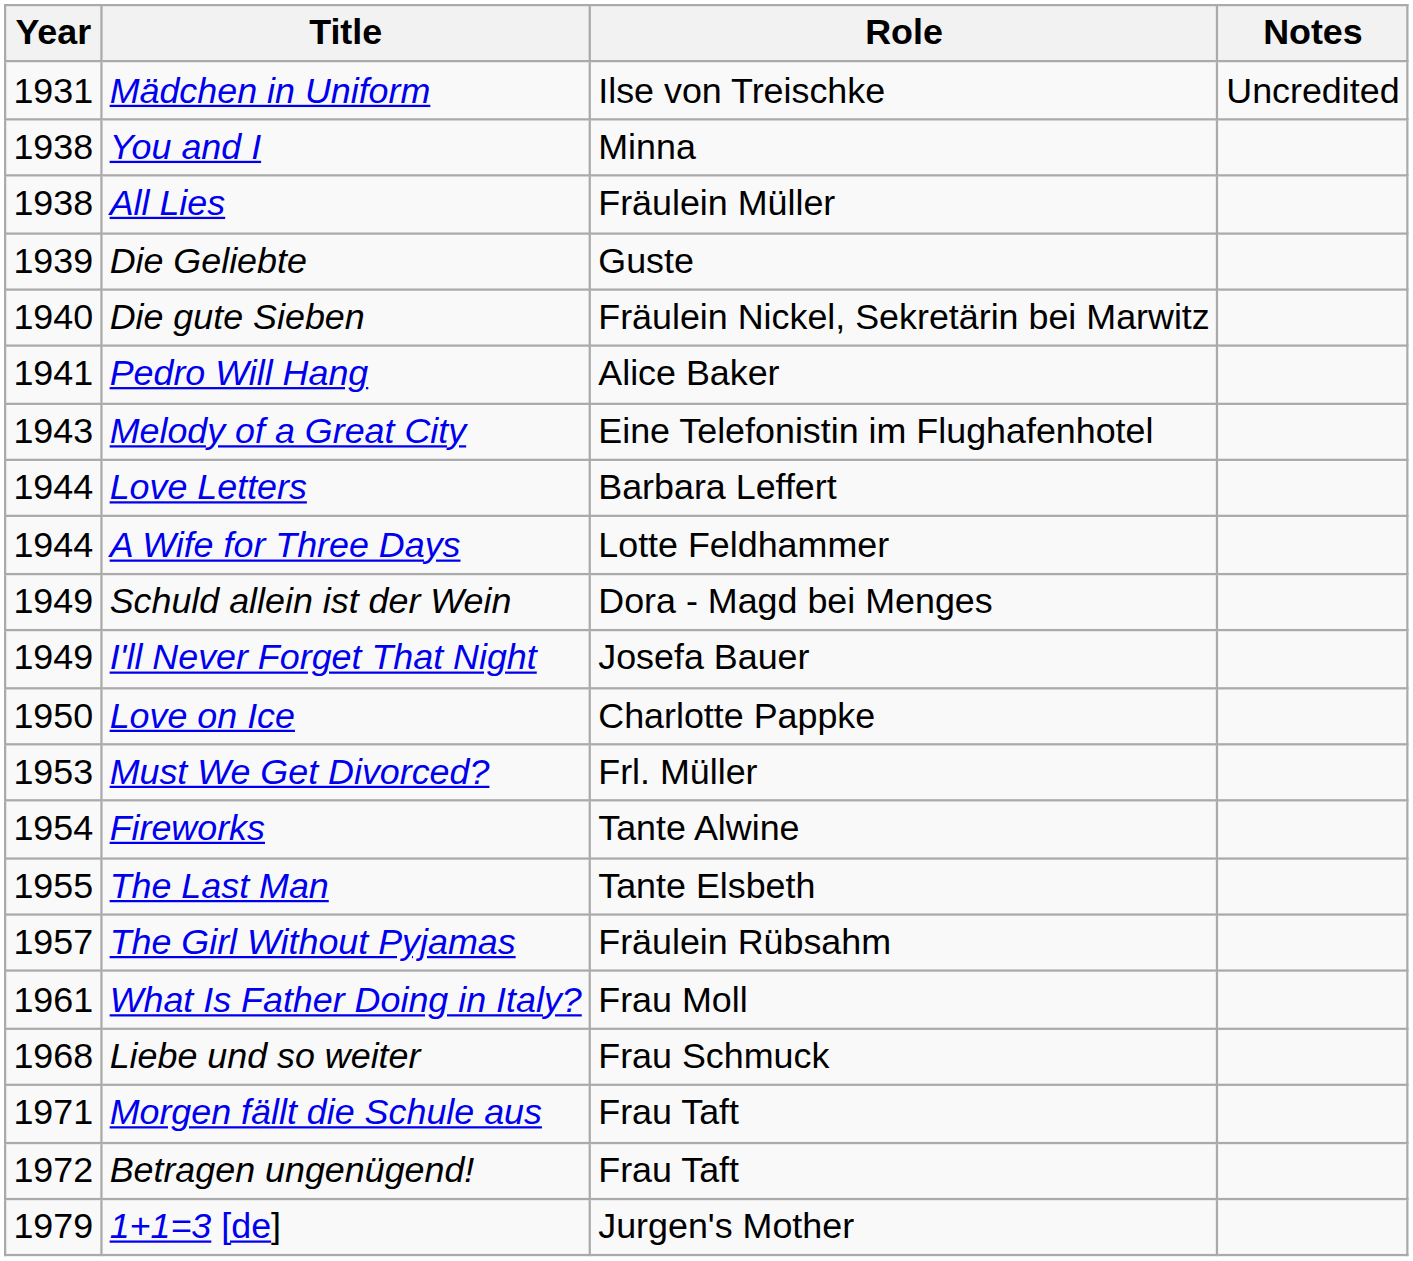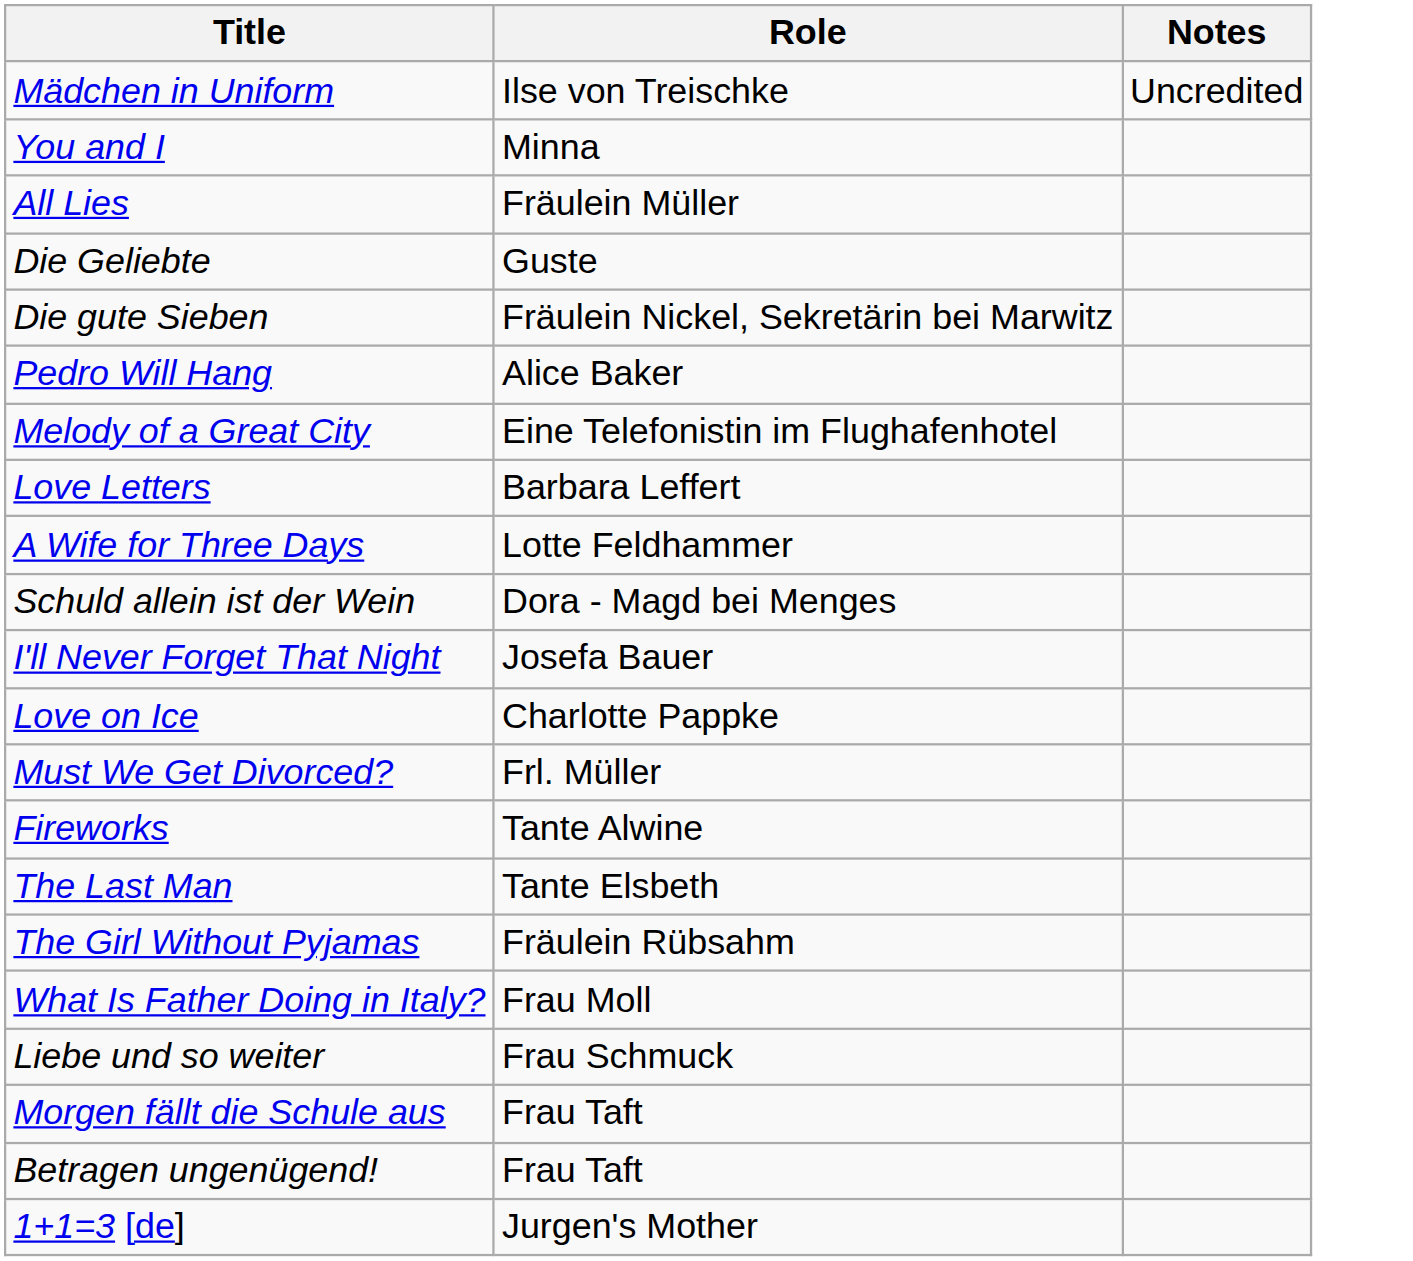- column: Year | 1931 | 1938 | 1938 | 1939 | 1940 | 1941 | 1943 | 1944 | 1944 | 1949 | 1949 | 1950 | 1953 | 1954 | 1955 | 1957 | 1961 | 1968 | 1971 | 1972 | 1979
